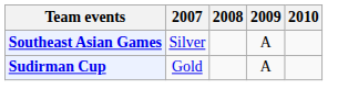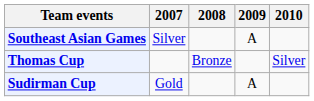+ row: Thomas Cup | Bronze | Silver
